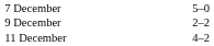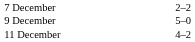7 December | column 3: 5–0 -> 2–2
9 December | column 3: 2–2 -> 5–0
